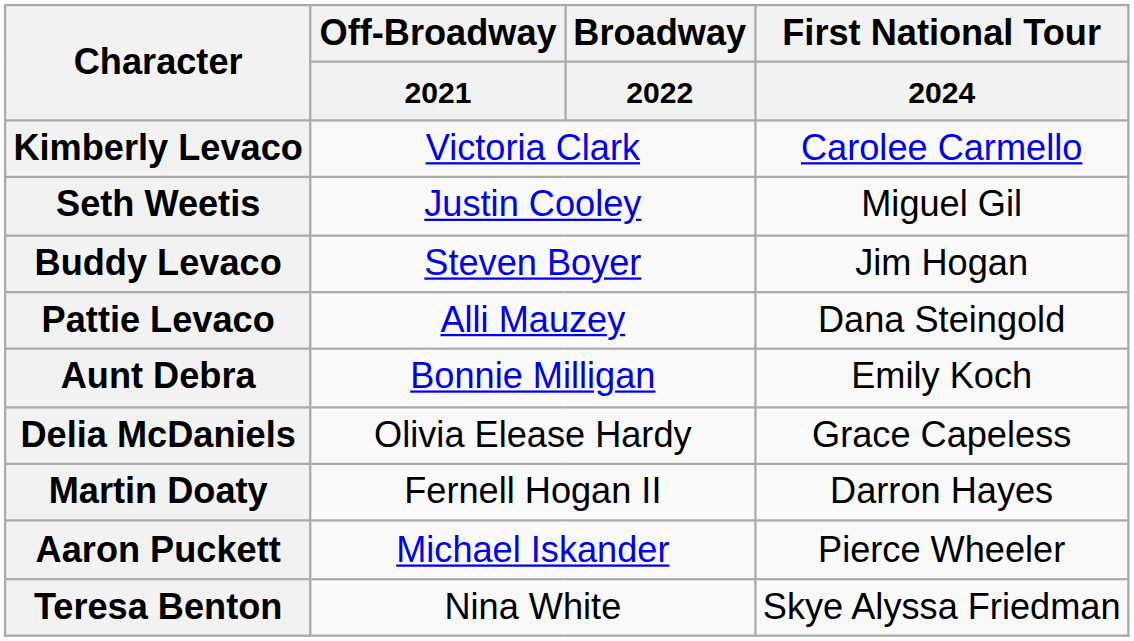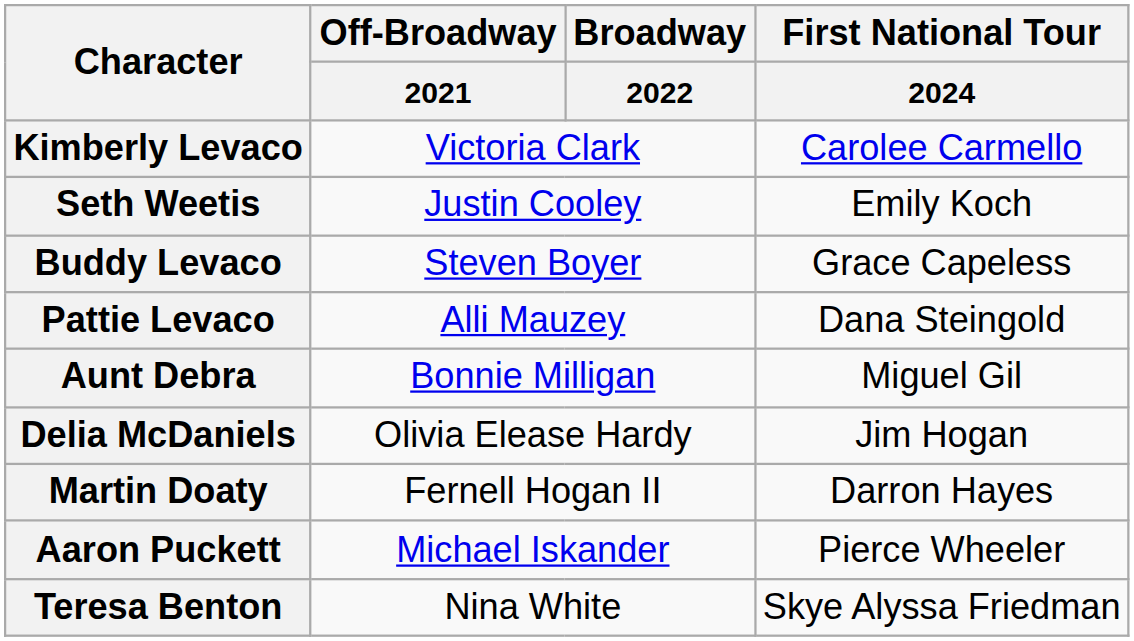Seth Weetis | First National Tour / 2024: Miguel Gil -> Emily Koch
Buddy Levaco | First National Tour / 2024: Jim Hogan -> Grace Capeless
Aunt Debra | First National Tour / 2024: Emily Koch -> Miguel Gil
Delia McDaniels | First National Tour / 2024: Grace Capeless -> Jim Hogan
